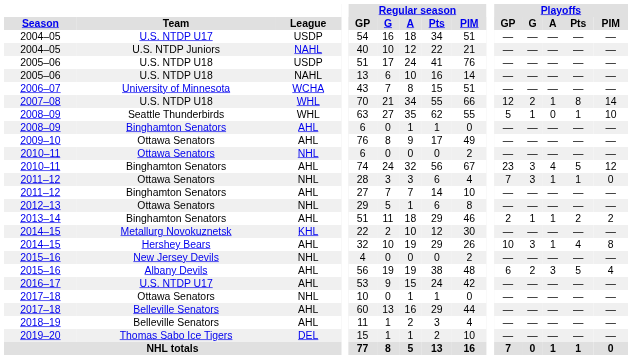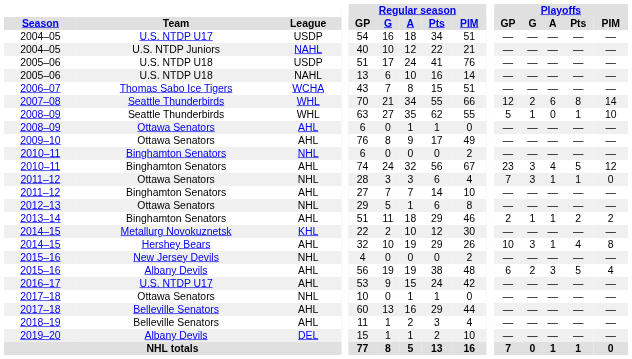2006–07 | Team: University of Minnesota -> Thomas Sabo Ice Tigers
2007–08 | Team: U.S. NTDP U18 -> Seattle Thunderbirds
2007–08 | Playoffs / A: 1 -> 6
2008–09 / AHL | Team: Binghamton Senators -> Ottawa Senators
2010–11 / NHL | Team: Ottawa Senators -> Binghamton Senators
2019–20 | Team: Thomas Sabo Ice Tigers -> Albany Devils
